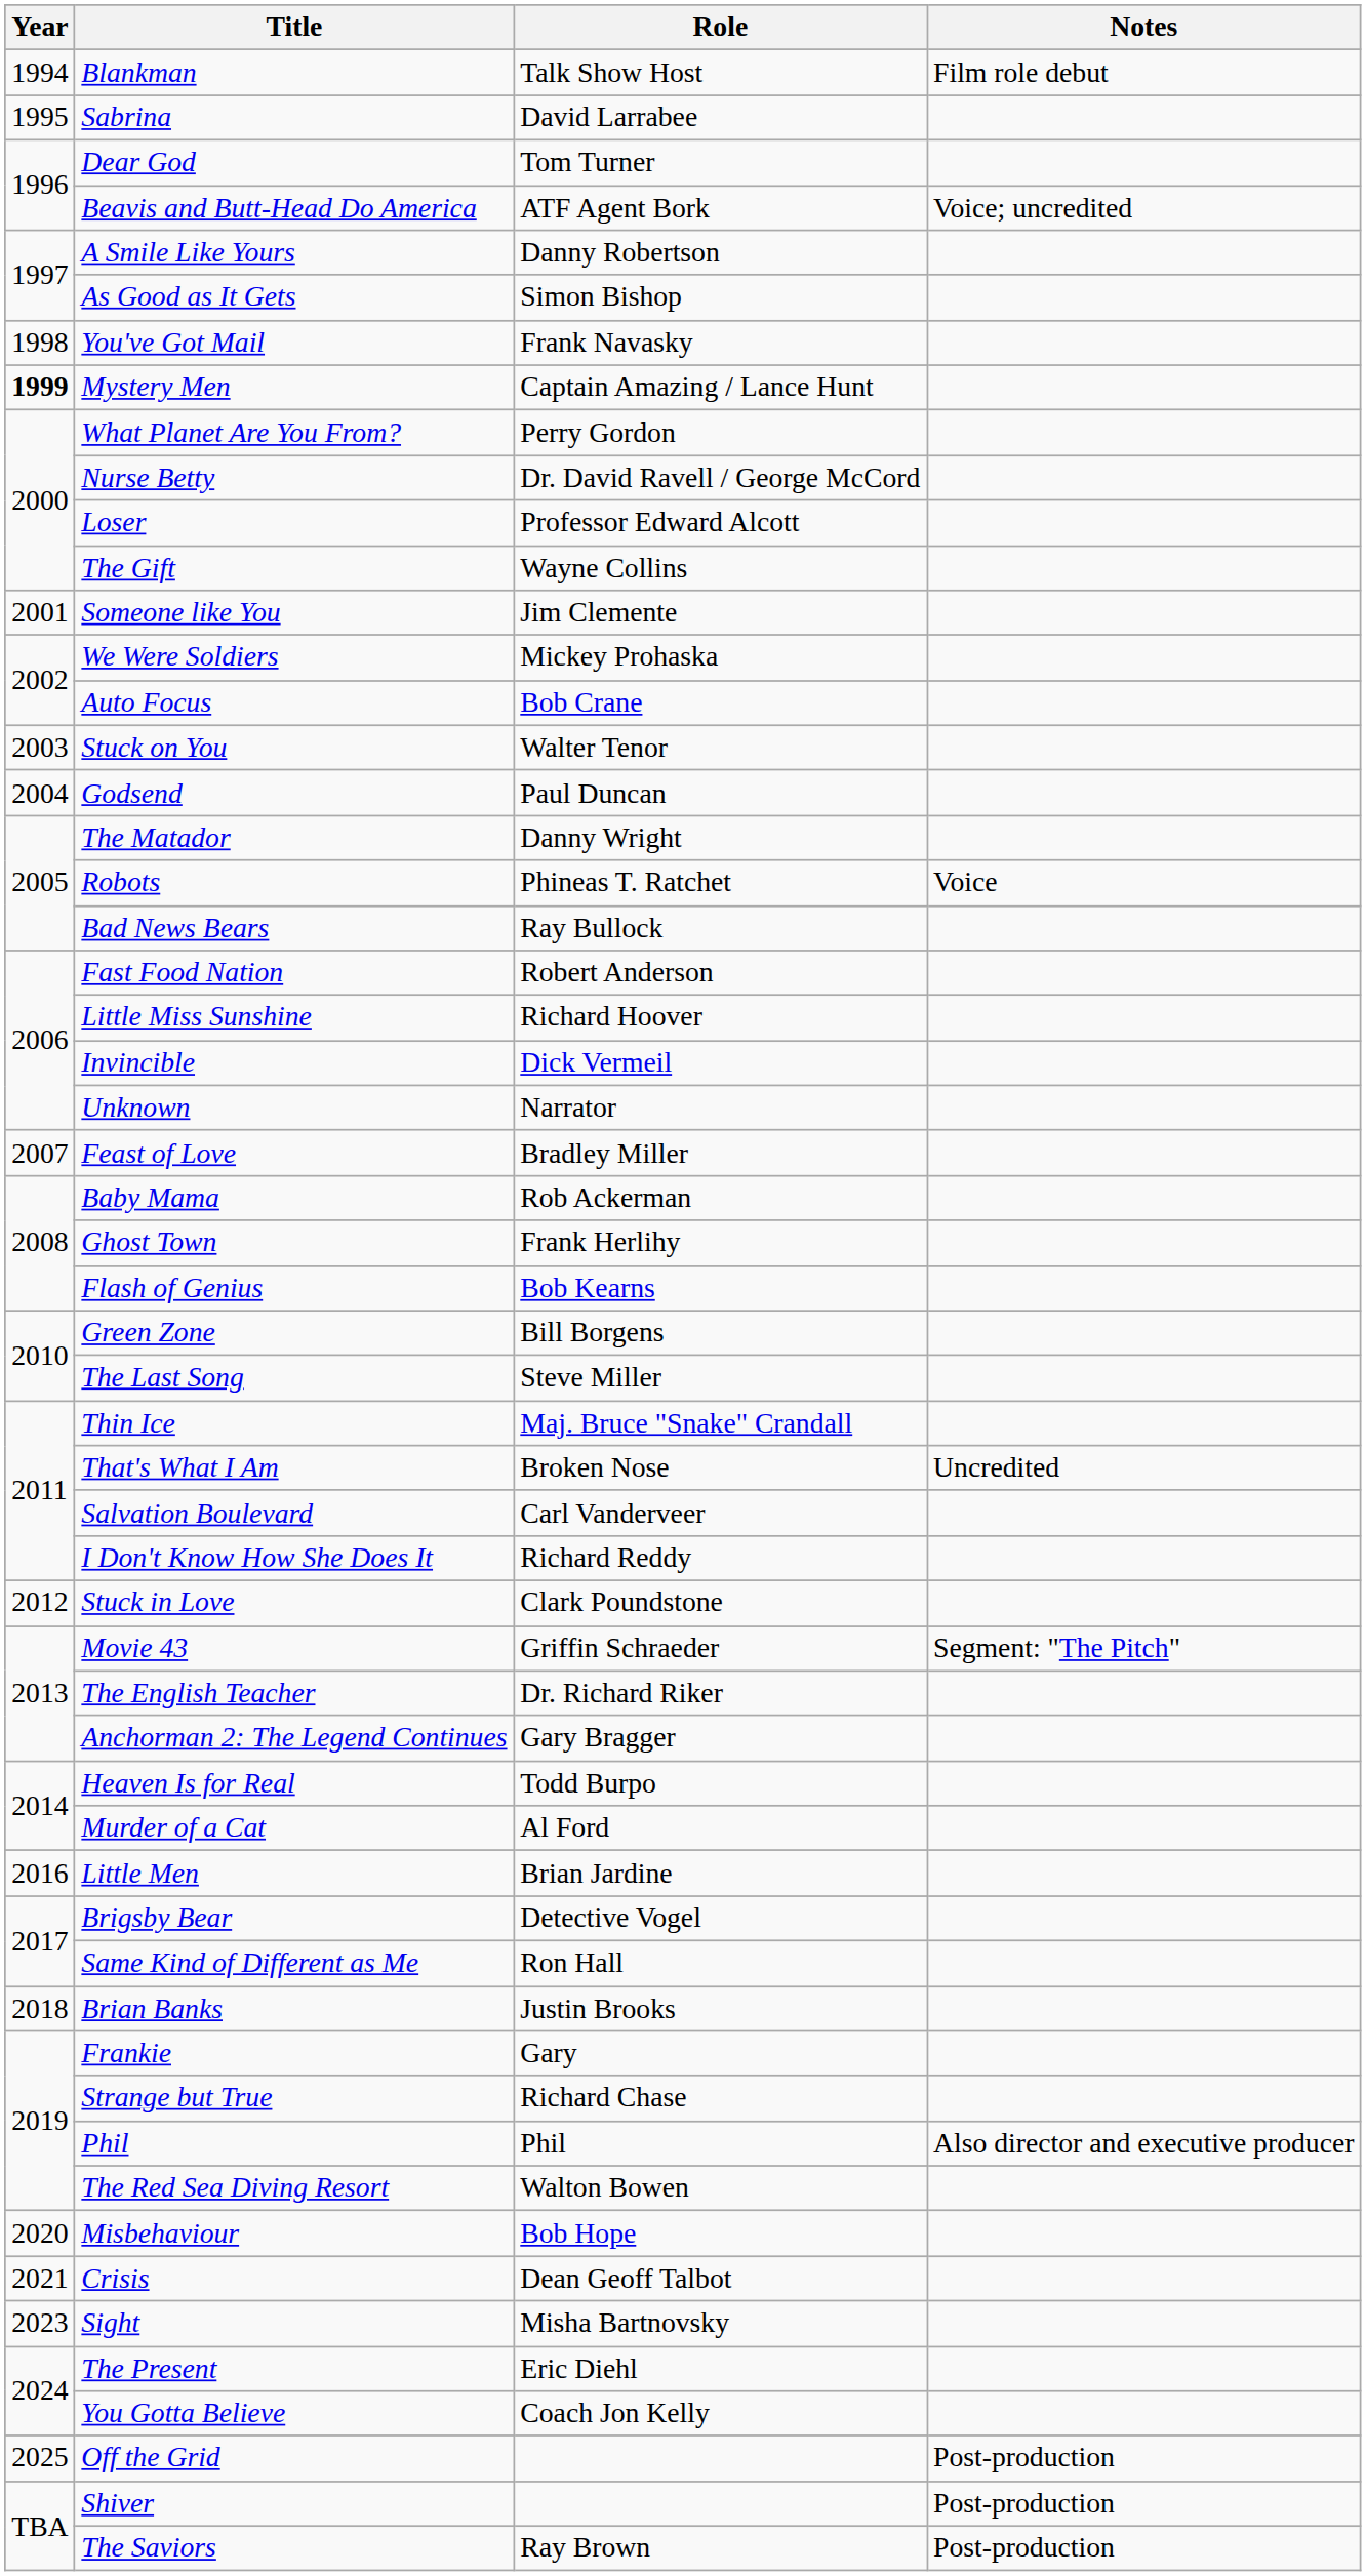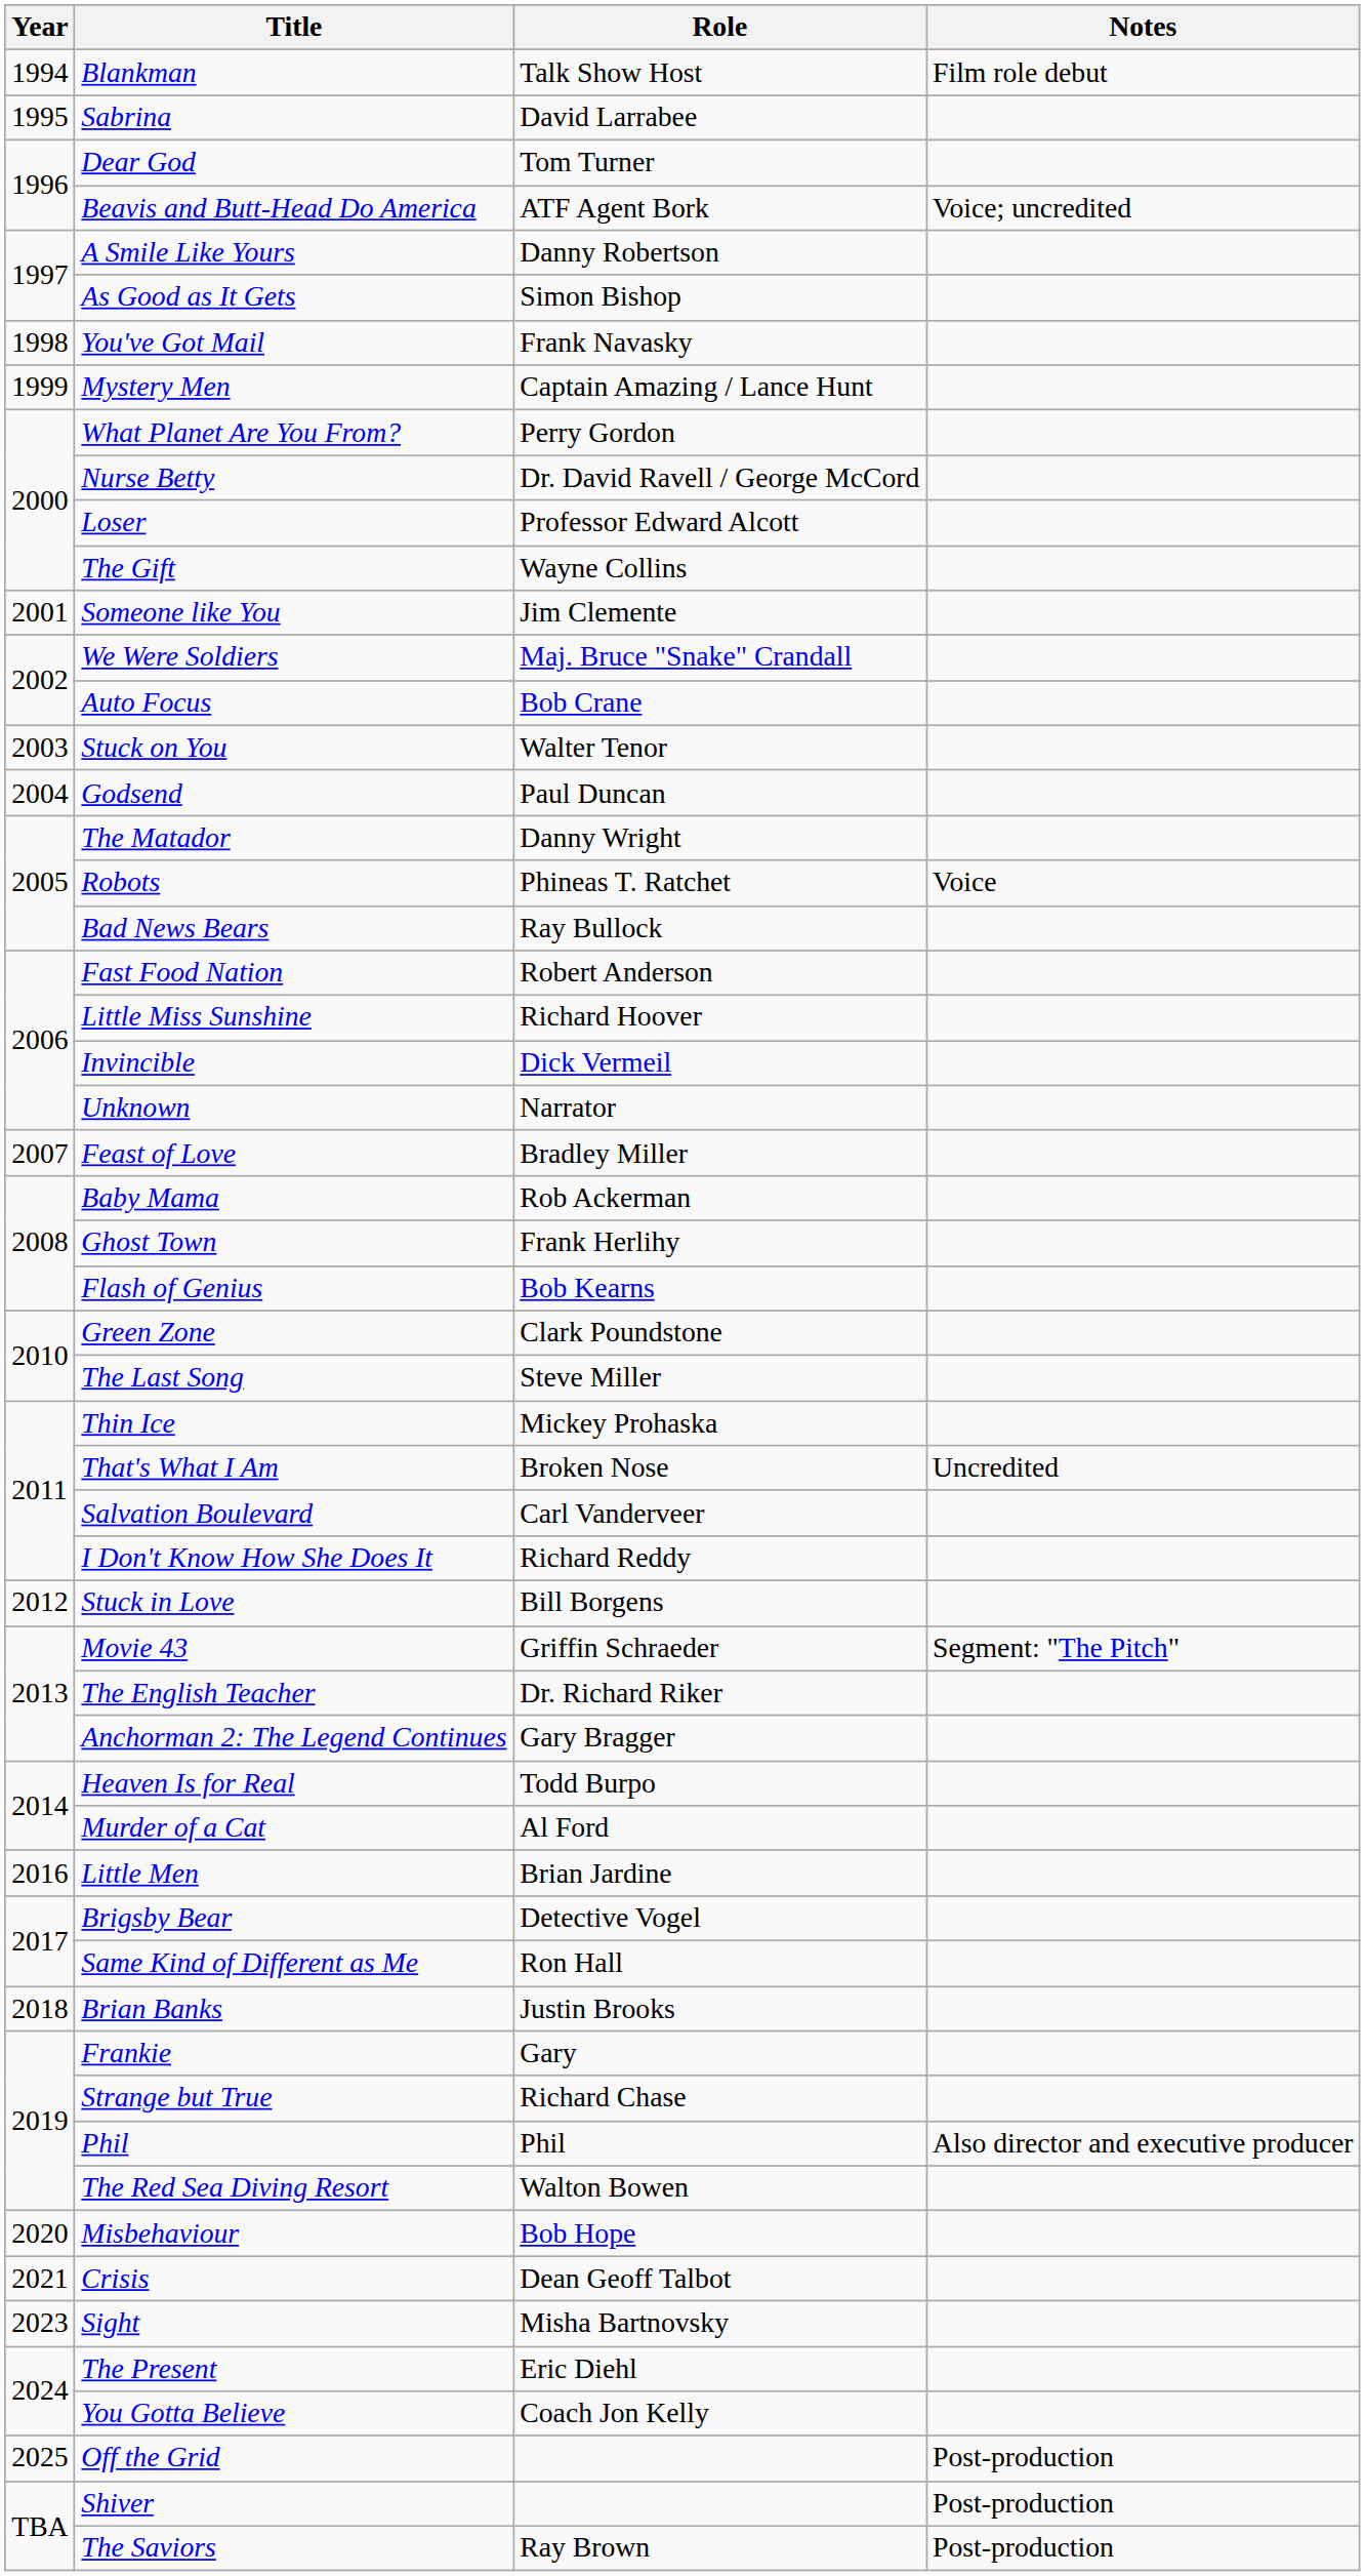Mystery Men | Year: bold -> normal
We Were Soldiers | Role: Mickey Prohaska -> Maj. Bruce "Snake" Crandall
Green Zone | Role: Bill Borgens -> Clark Poundstone
Thin Ice | Role: Maj. Bruce "Snake" Crandall -> Mickey Prohaska
Stuck in Love | Role: Clark Poundstone -> Bill Borgens
